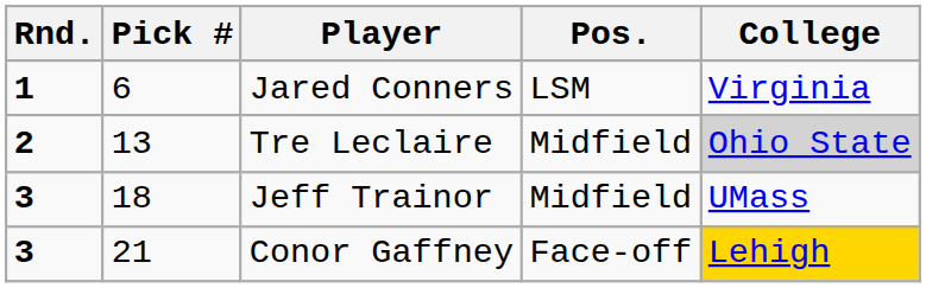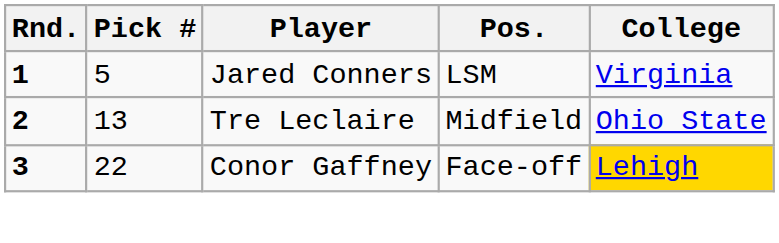Jared Conners | Pick #: 6 -> 5
Tre Leclaire | College: lightgrey background -> no background
- row: 3 | 18 | Jeff Trainor | Midfield | UMass
Conor Gaffney | Pick #: 21 -> 22
